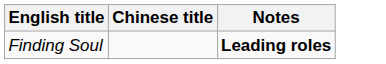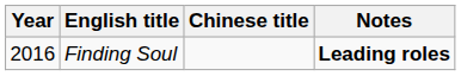+ column: Year | 2016
